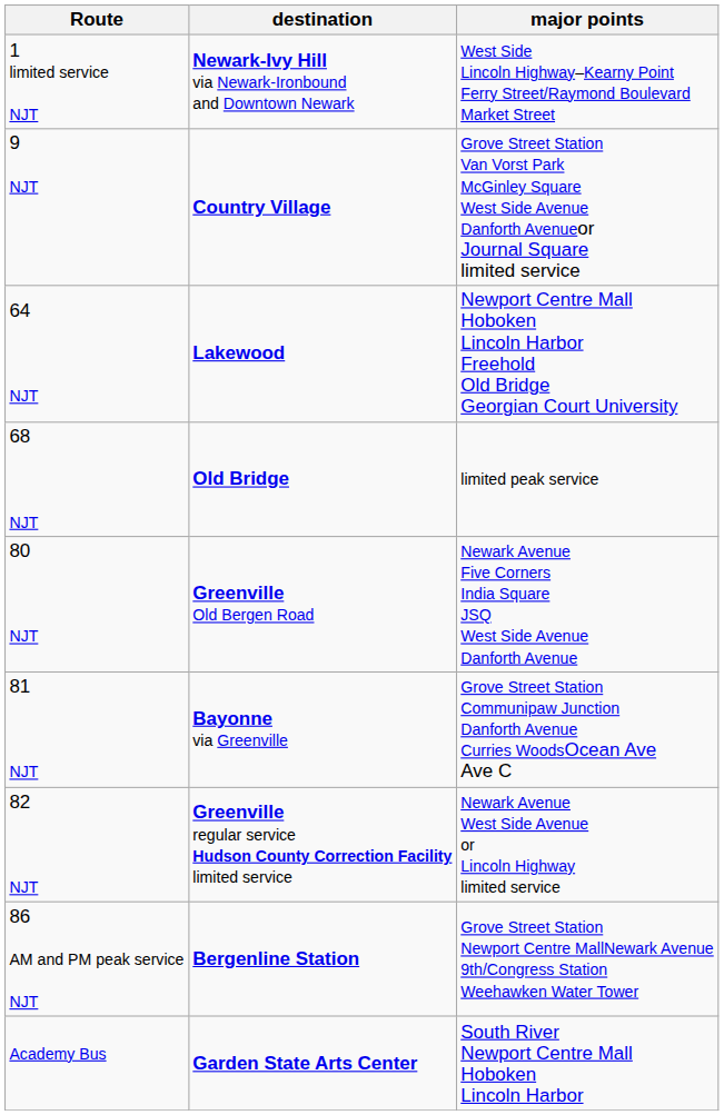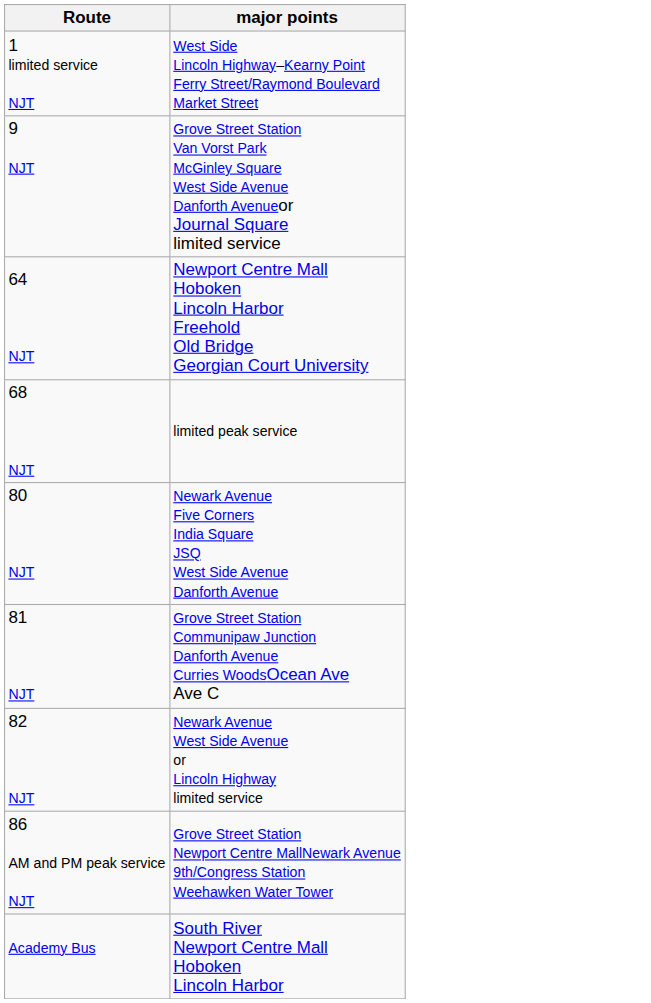- column: destination | Newark-Ivy Hill via Newark-Ironbound and Downtown Newark | Country Village | Lakewood | Old Bridge | Greenville Old Bergen Road | Bayonne via Greenville | Greenville regular service Hudson County Correction Facility limited service | Bergenline Station | Garden State Arts Center
